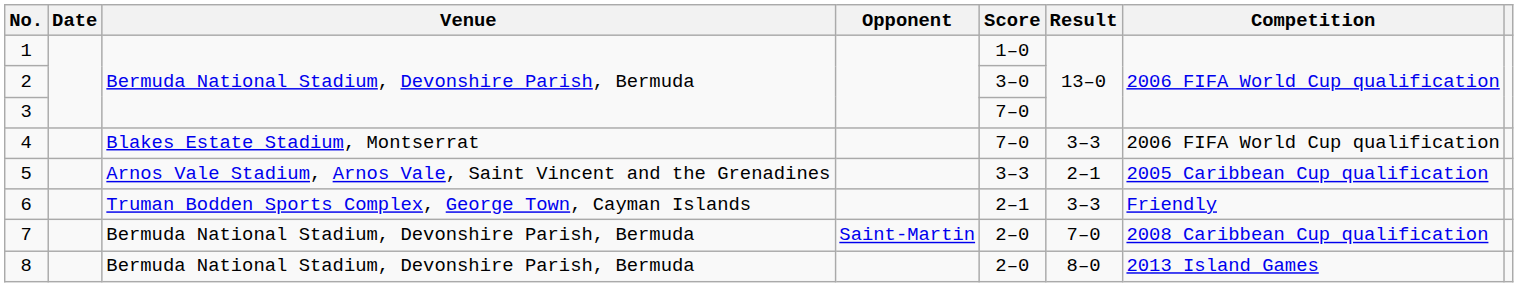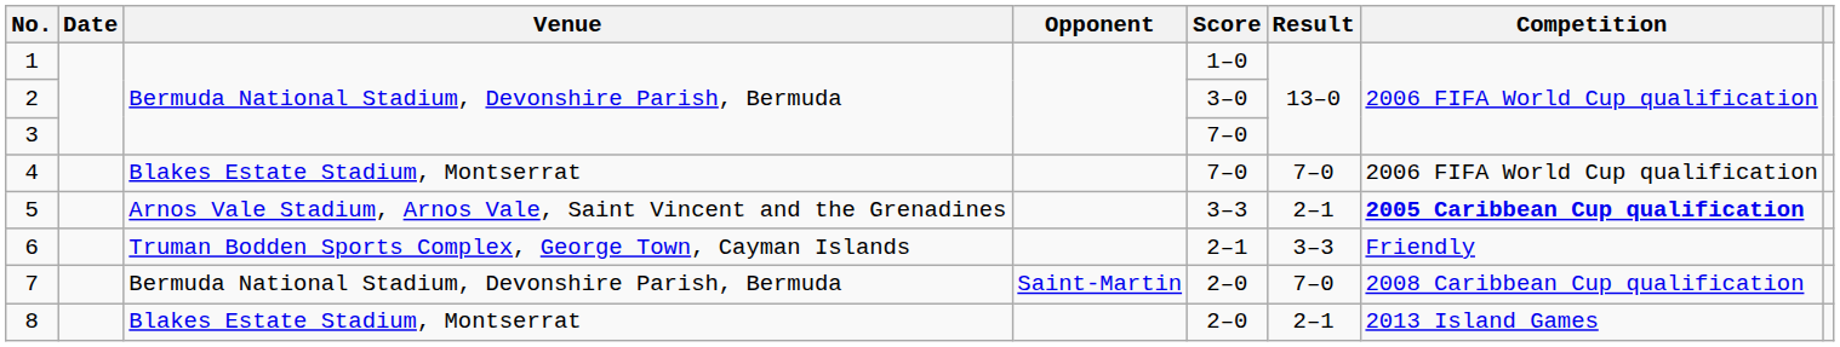4 | Result: 3–3 -> 7–0
5 | Competition: normal -> bold
8 | Venue: Bermuda National Stadium, Devonshire Parish, Bermuda -> Blakes Estate Stadium, Montserrat
8 | Result: 8–0 -> 2–1
